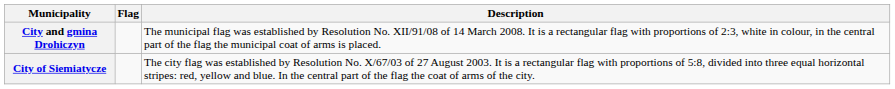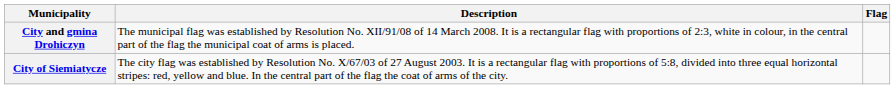columns swapped: Flag <-> Description
